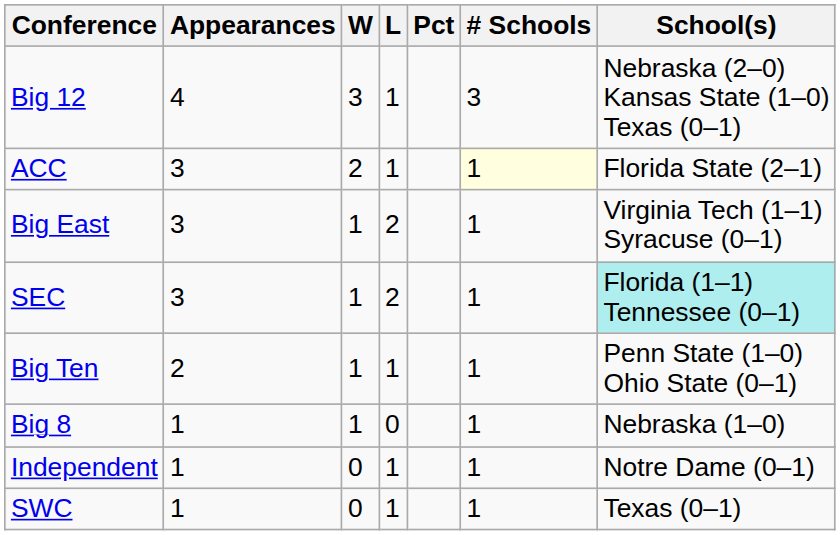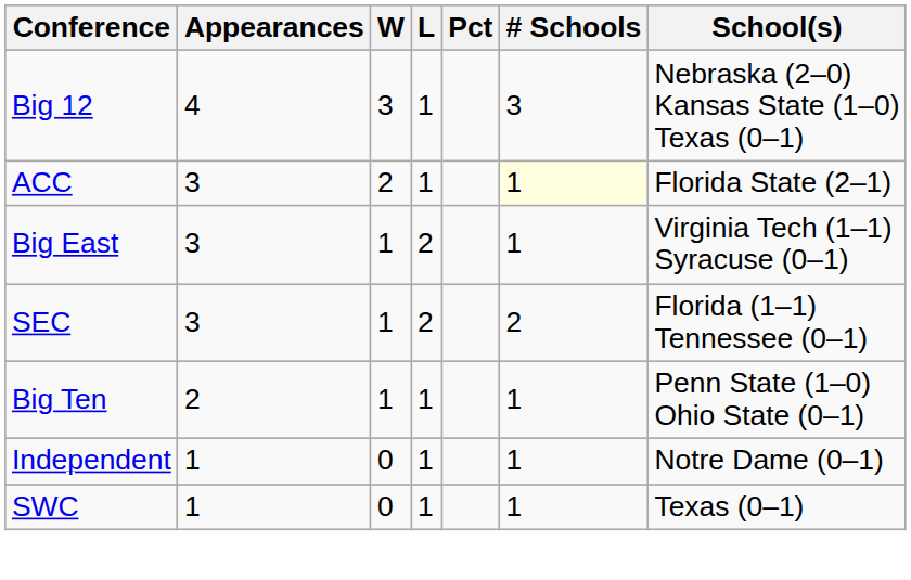SEC | # Schools: 1 -> 2
SEC | School(s): paleturquoise background -> no background
- row: Big 8 | 1 | 1 | 0 | 1 | Nebraska (1–0)
